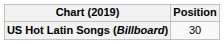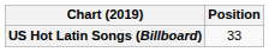US Hot Latin Songs (Billboard) | Position: 30 -> 33
